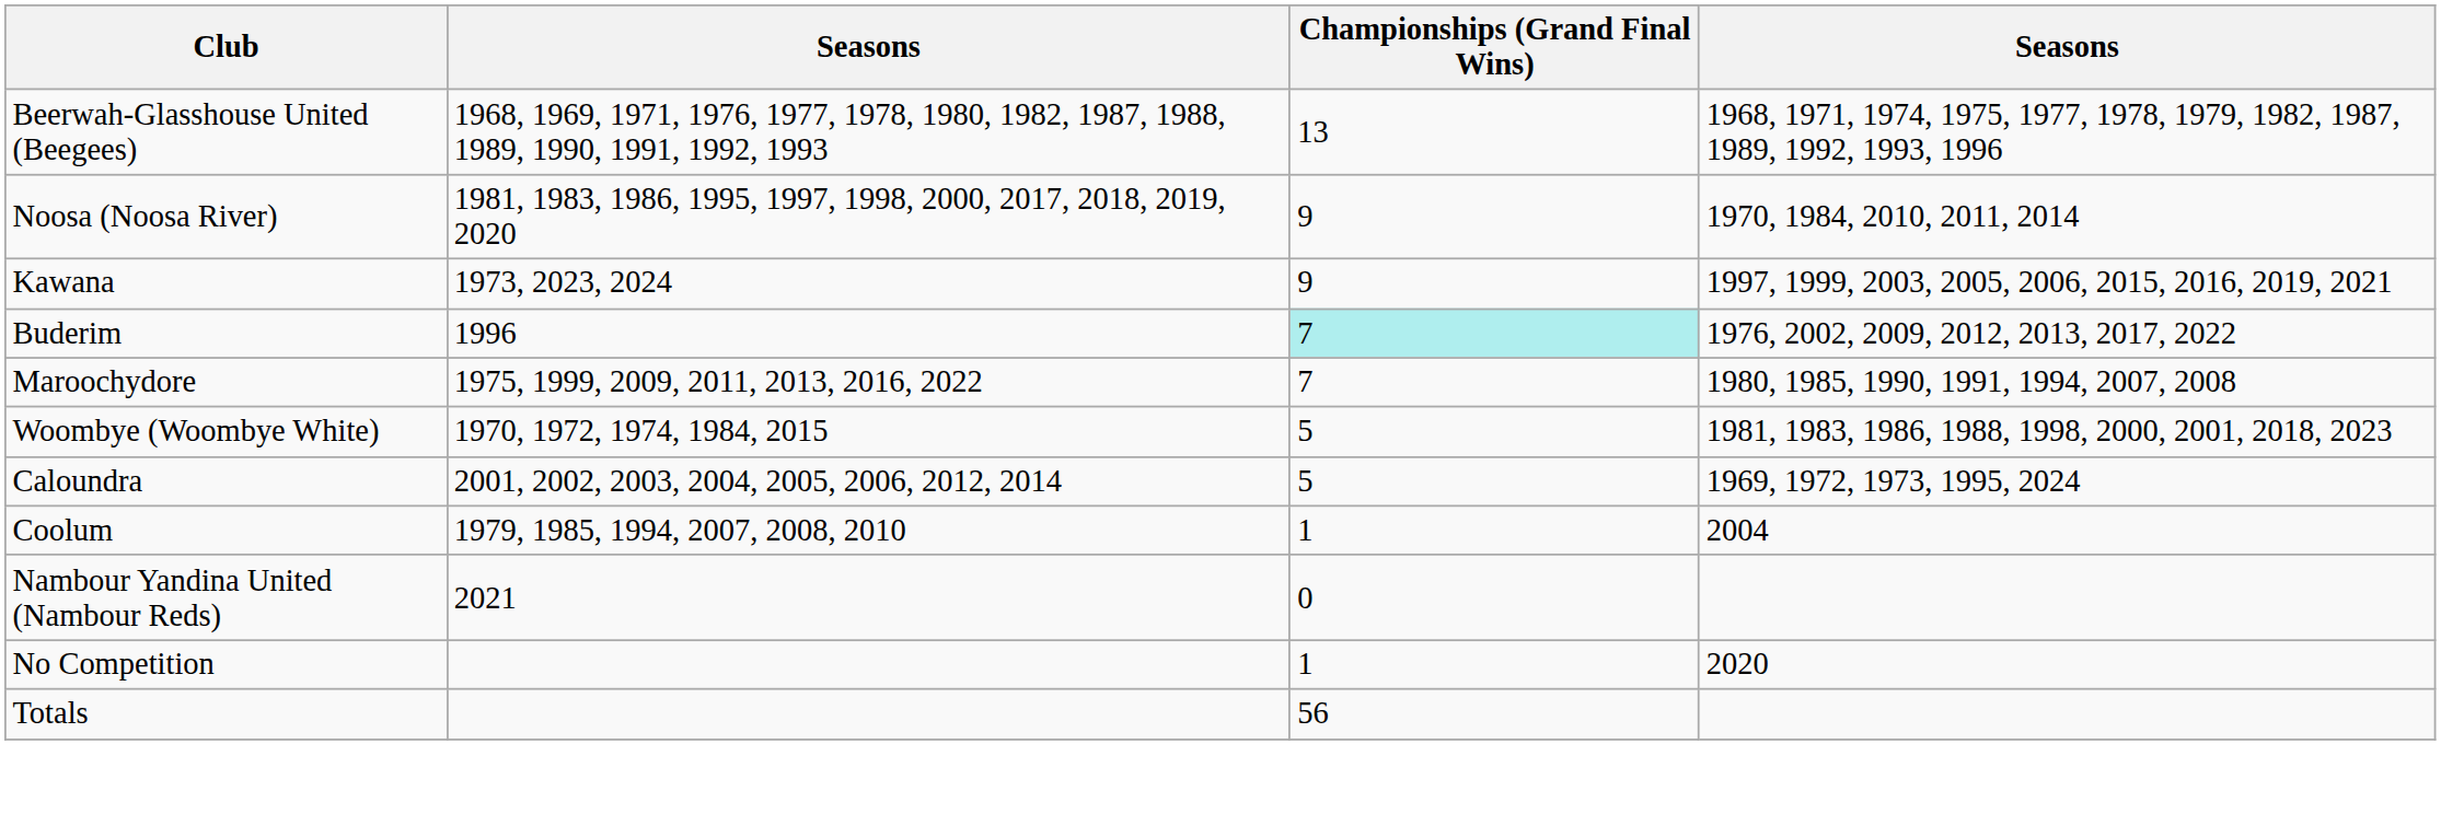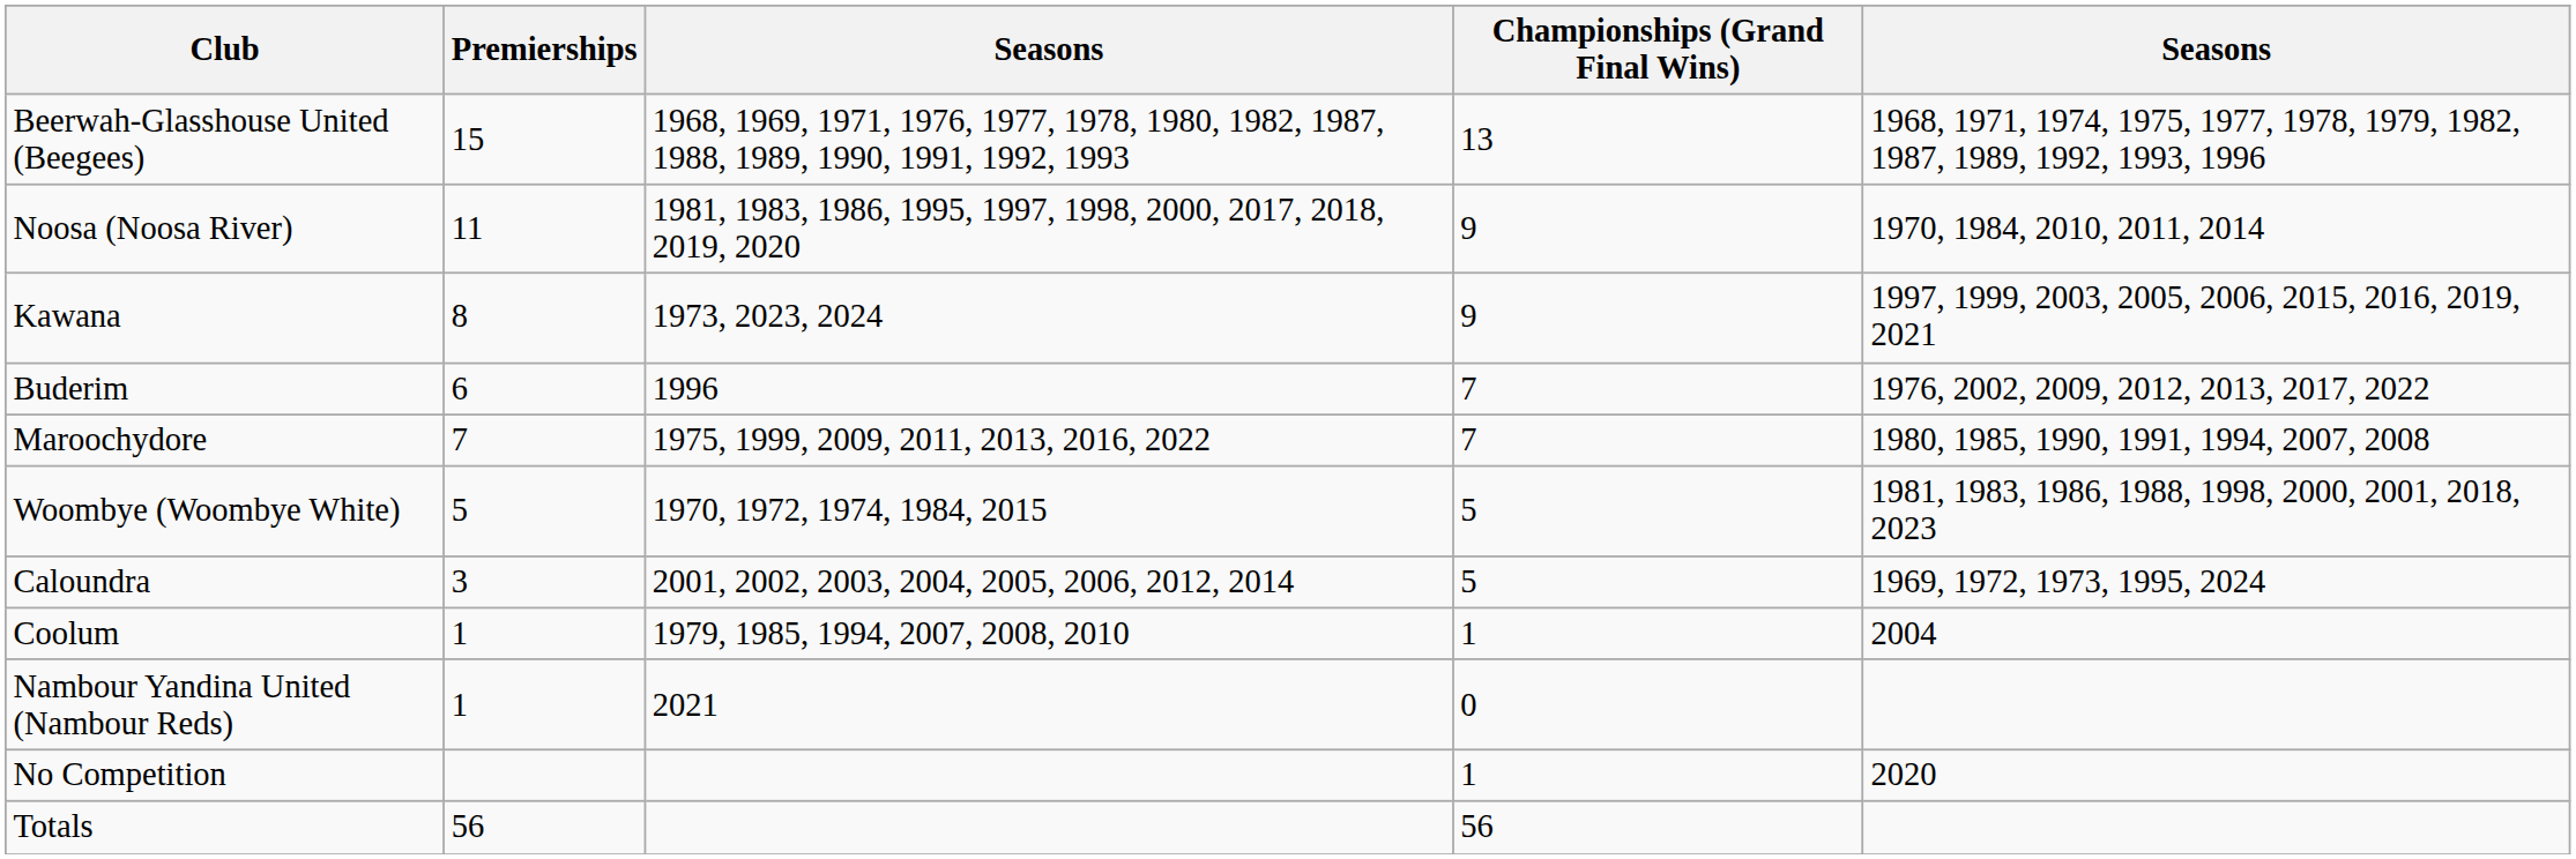+ column: Premierships | 15 | 11 | 8 | 6 | 7 | 5 | 3 | 1 | 1 | 56
Buderim | Championships (Grand Final Wins): paleturquoise background -> no background
